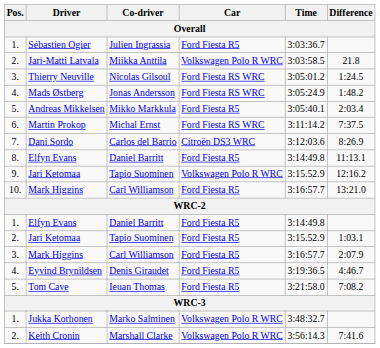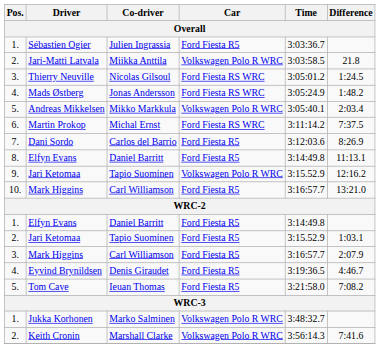Andreas Mikkelsen | Car: Ford Fiesta R5 -> Volkswagen Polo R WRC
Dani Sordo | Car: Citroën DS3 WRC -> Ford Fiesta R5
